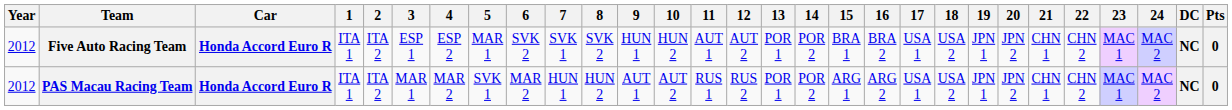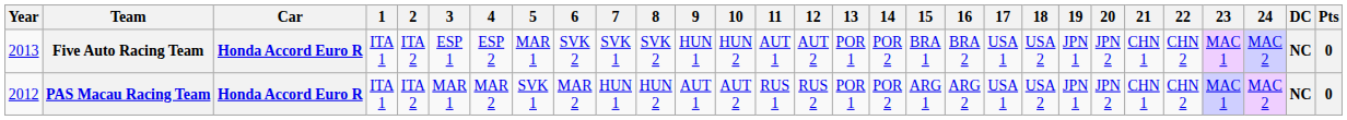Five Auto Racing Team | Year: 2012 -> 2013
